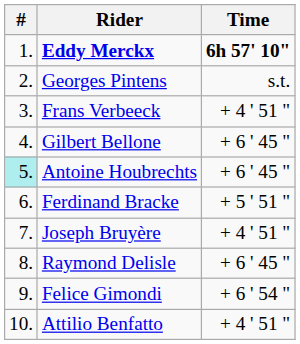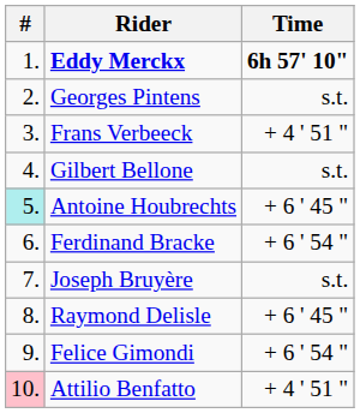Gilbert Bellone | Time: + 6 ' 45 " -> s.t.
Ferdinand Bracke | Time: + 5 ' 51 " -> + 6 ' 54 "
Joseph Bruyère | Time: + 4 ' 51 " -> s.t.
Attilio Benfatto | #: no background -> pink background
